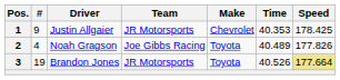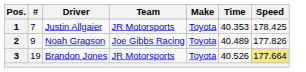1 | #: 9 -> 7
1 | Make: Chevrolet -> Toyota
2 | #: 4 -> 9
